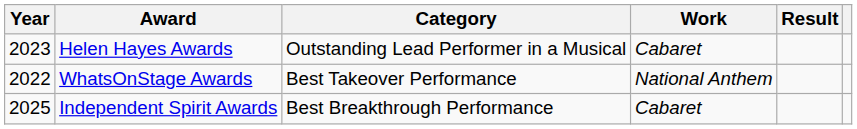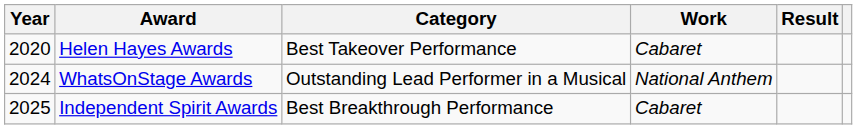Helen Hayes Awards | Year: 2023 -> 2020
Helen Hayes Awards | Category: Outstanding Lead Performer in a Musical -> Best Takeover Performance
WhatsOnStage Awards | Year: 2022 -> 2024
WhatsOnStage Awards | Category: Best Takeover Performance -> Outstanding Lead Performer in a Musical
